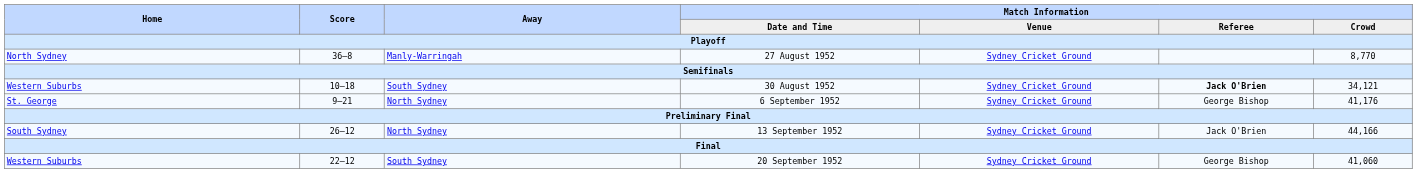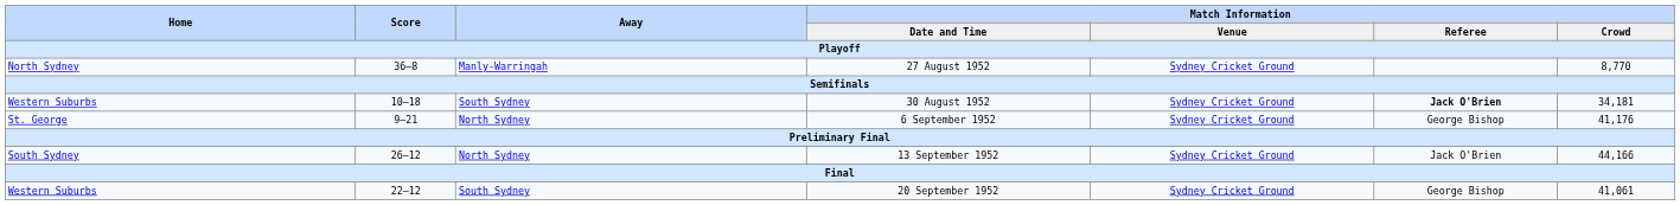30 August 1952 | Match Information / Crowd: 34,121 -> 34,181
20 September 1952 | Match Information / Crowd: 41,060 -> 41,061
